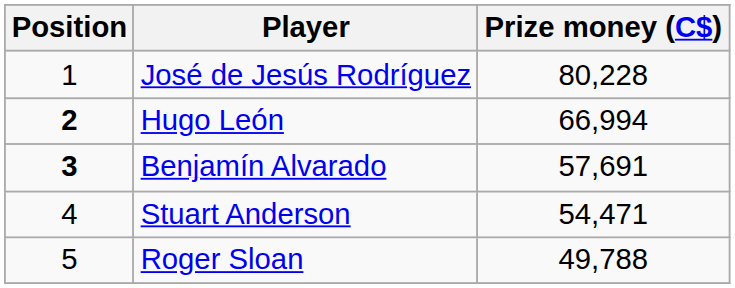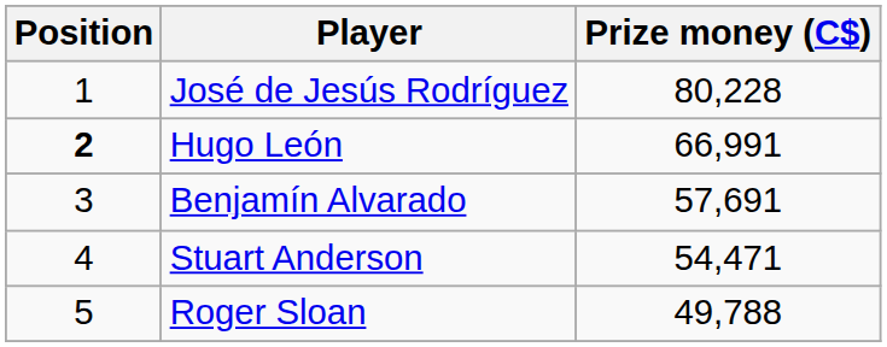Hugo León | Prize money (C$): 66,994 -> 66,991
Benjamín Alvarado | Position: bold -> normal
